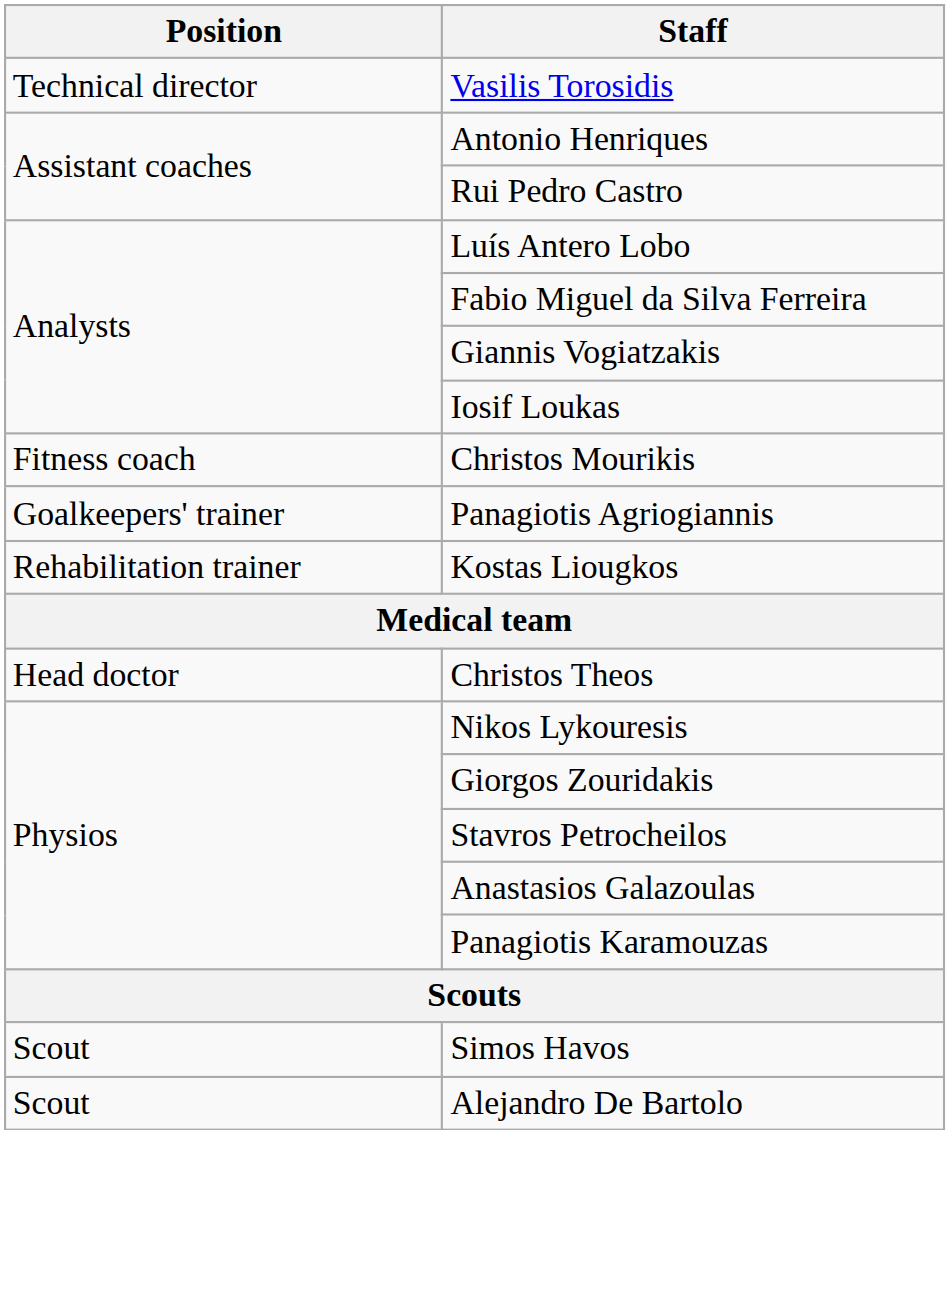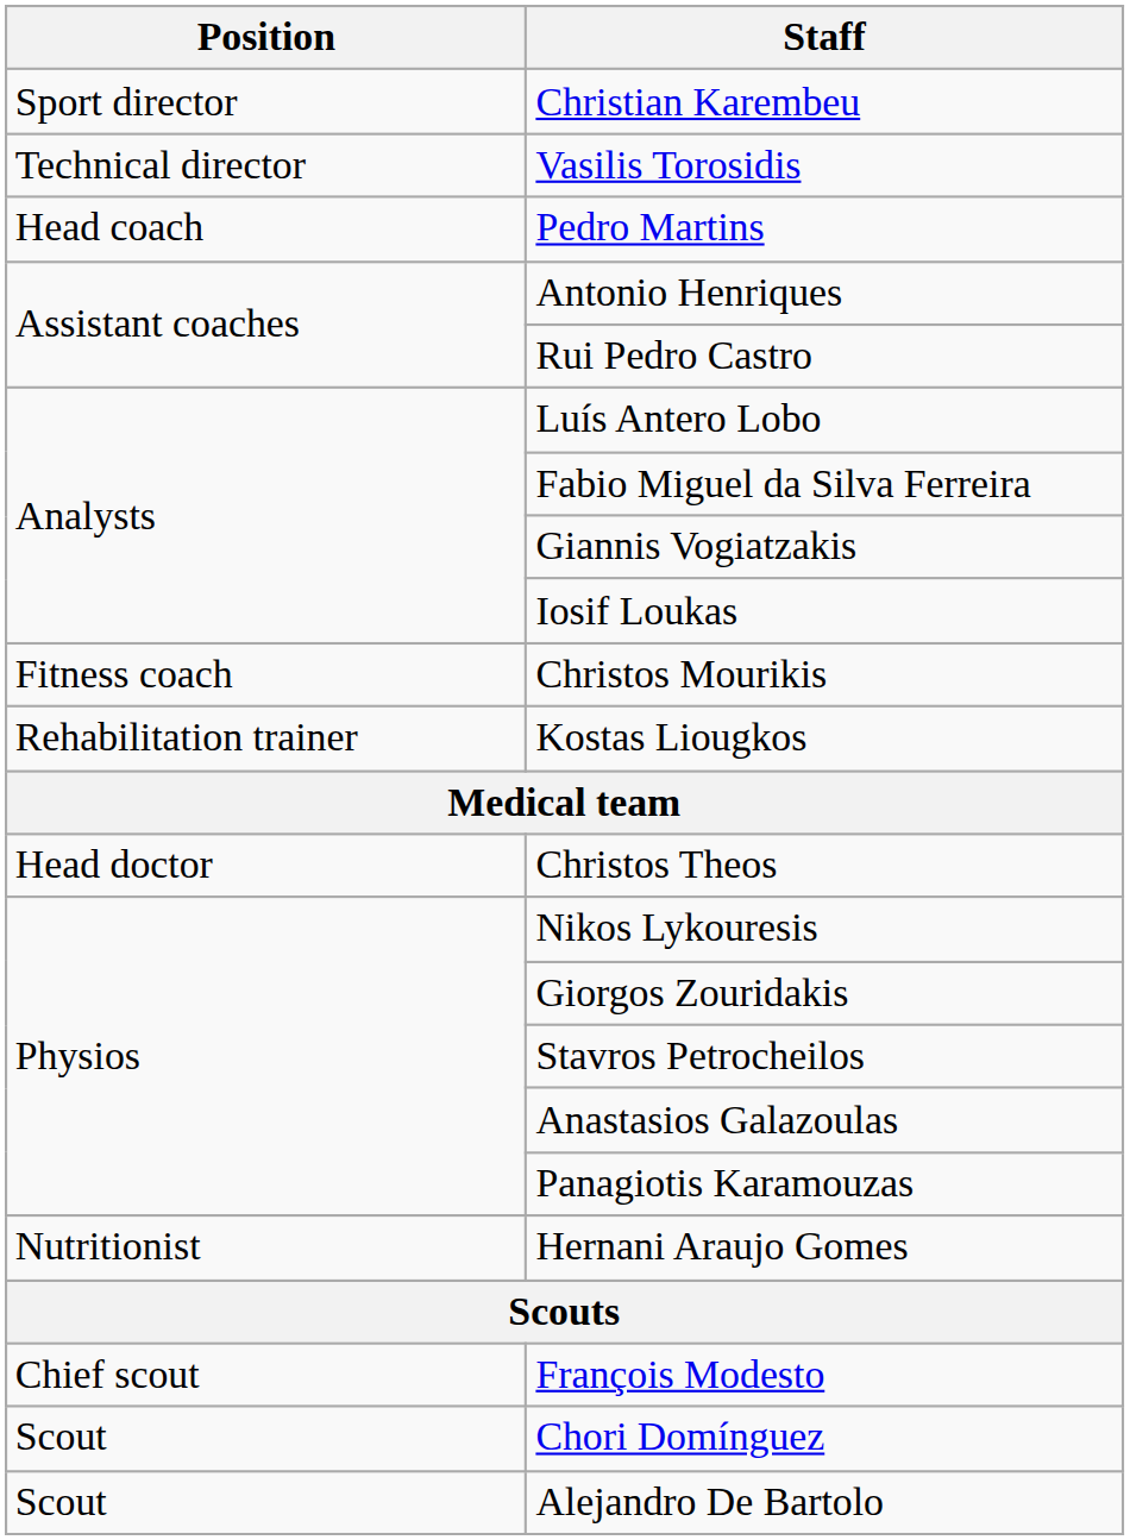+ row: Sport director | Christian Karembeu
+ row: Head coach | Pedro Martins
- row: Goalkeepers' trainer | Panagiotis Agriogiannis
+ row: Nutritionist | Hernani Araujo Gomes
+ row: Chief scout | François Modesto
- row: Scout | Simos Havos
+ row: Scout | Chori Domínguez
